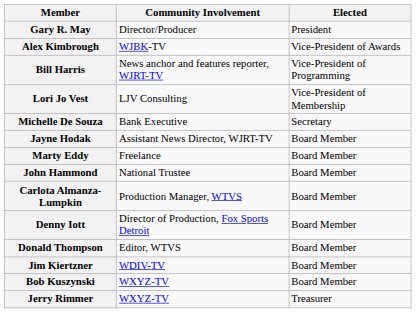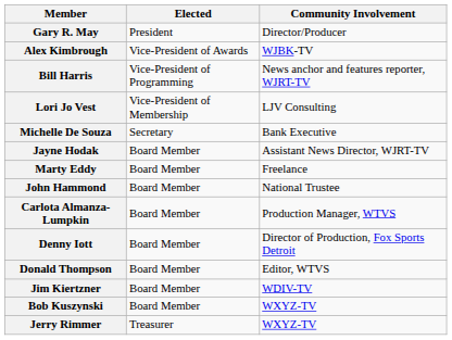columns swapped: Elected <-> Community Involvement
